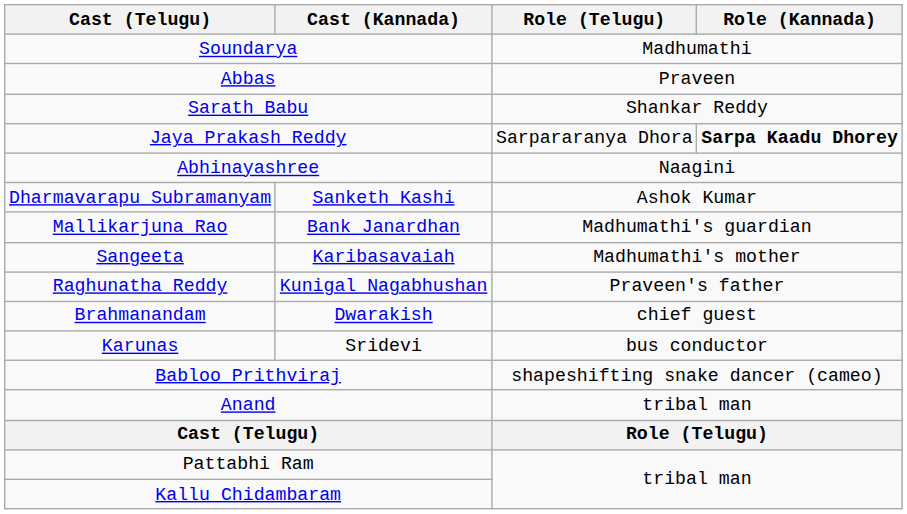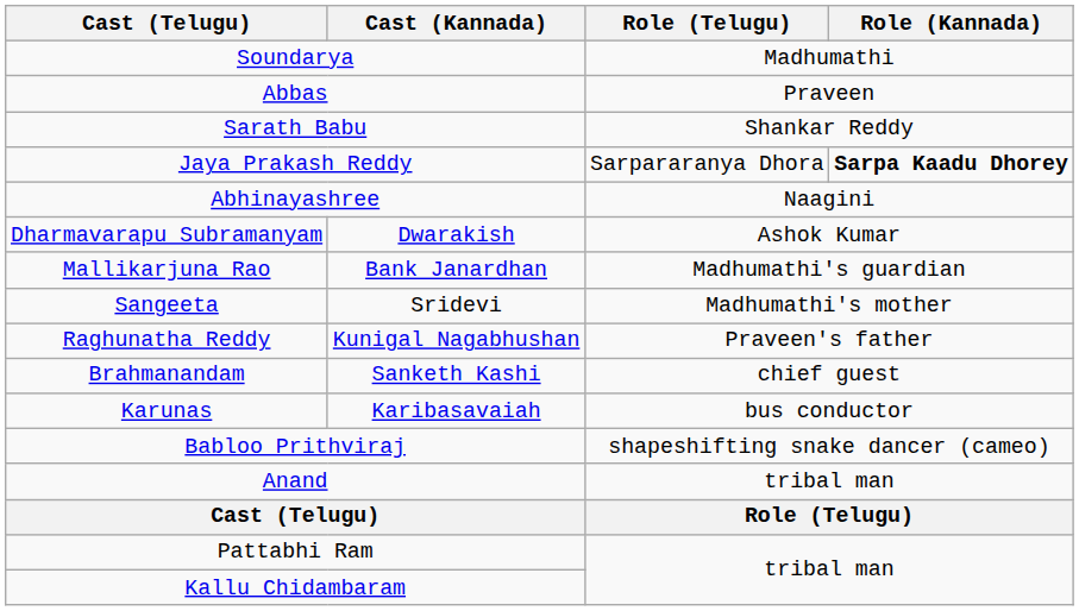Dharmavarapu Subramanyam | Cast (Kannada): Sanketh Kashi -> Dwarakish
Sangeeta | Cast (Kannada): Karibasavaiah -> Sridevi
Brahmanandam | Cast (Kannada): Dwarakish -> Sanketh Kashi
Karunas | Cast (Kannada): Sridevi -> Karibasavaiah
